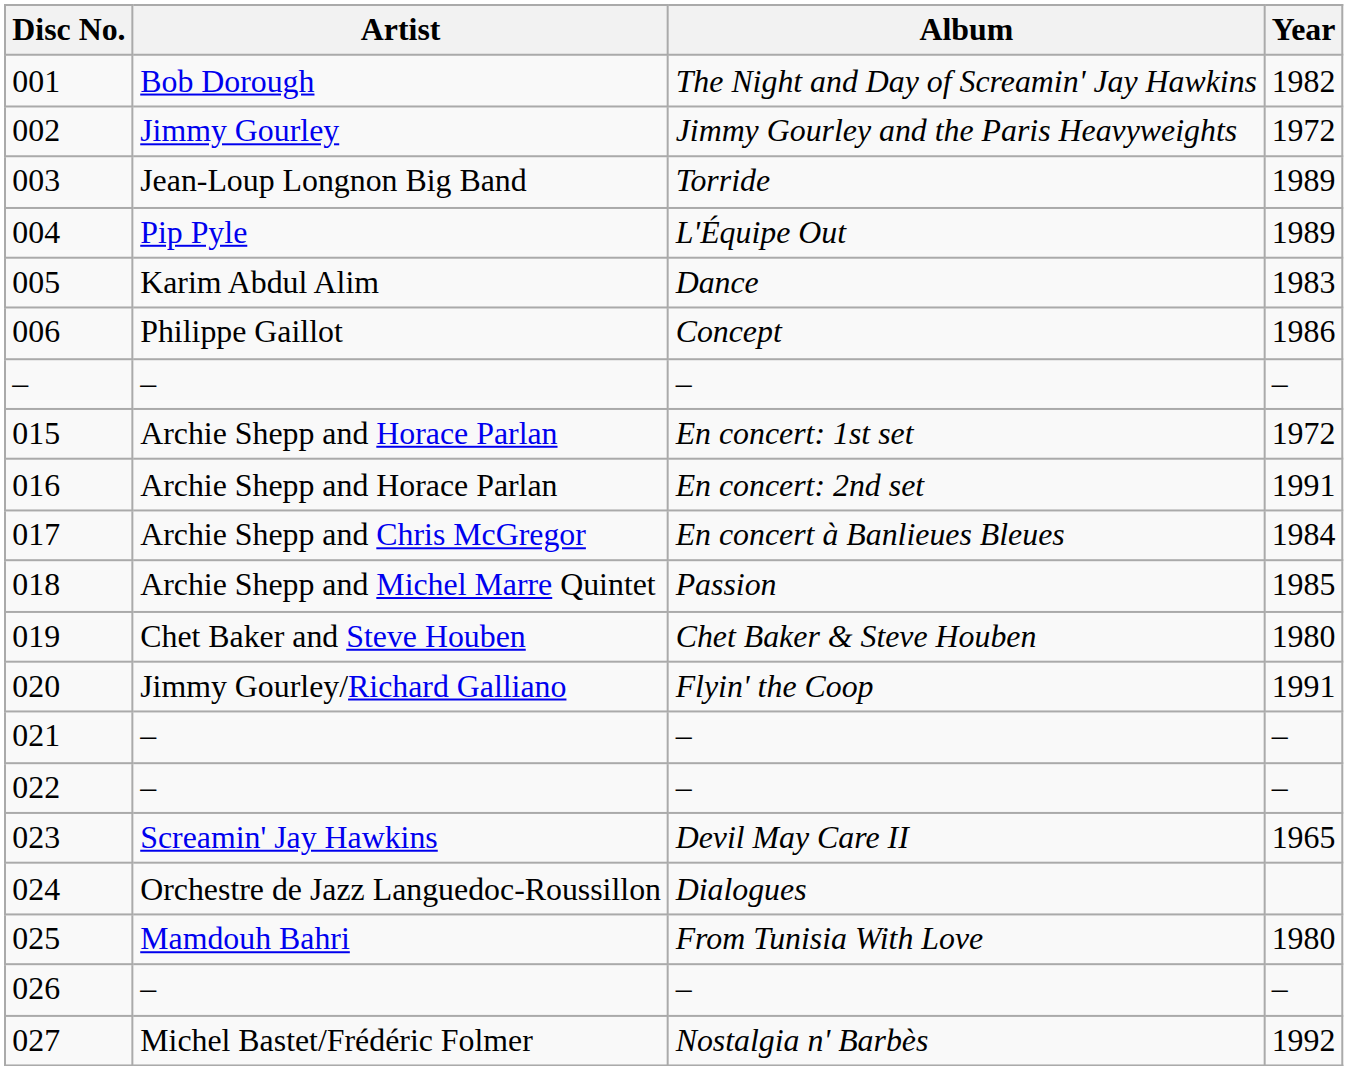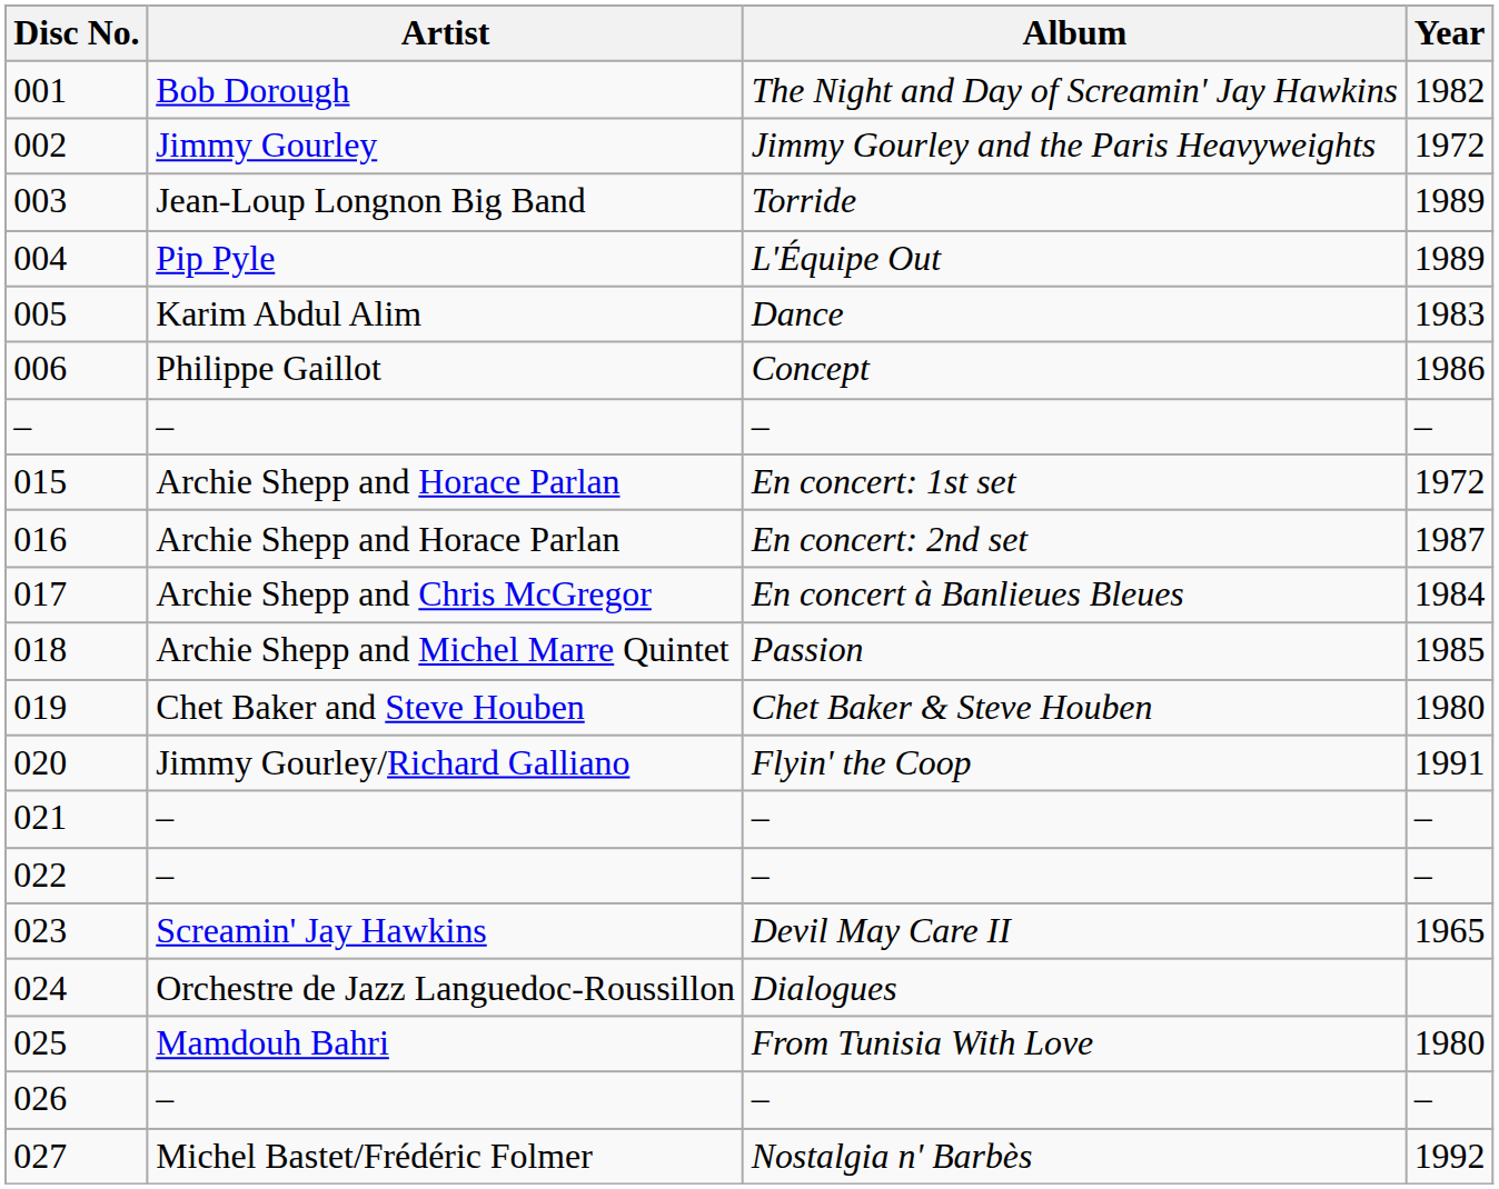016 | Year: 1991 -> 1987
